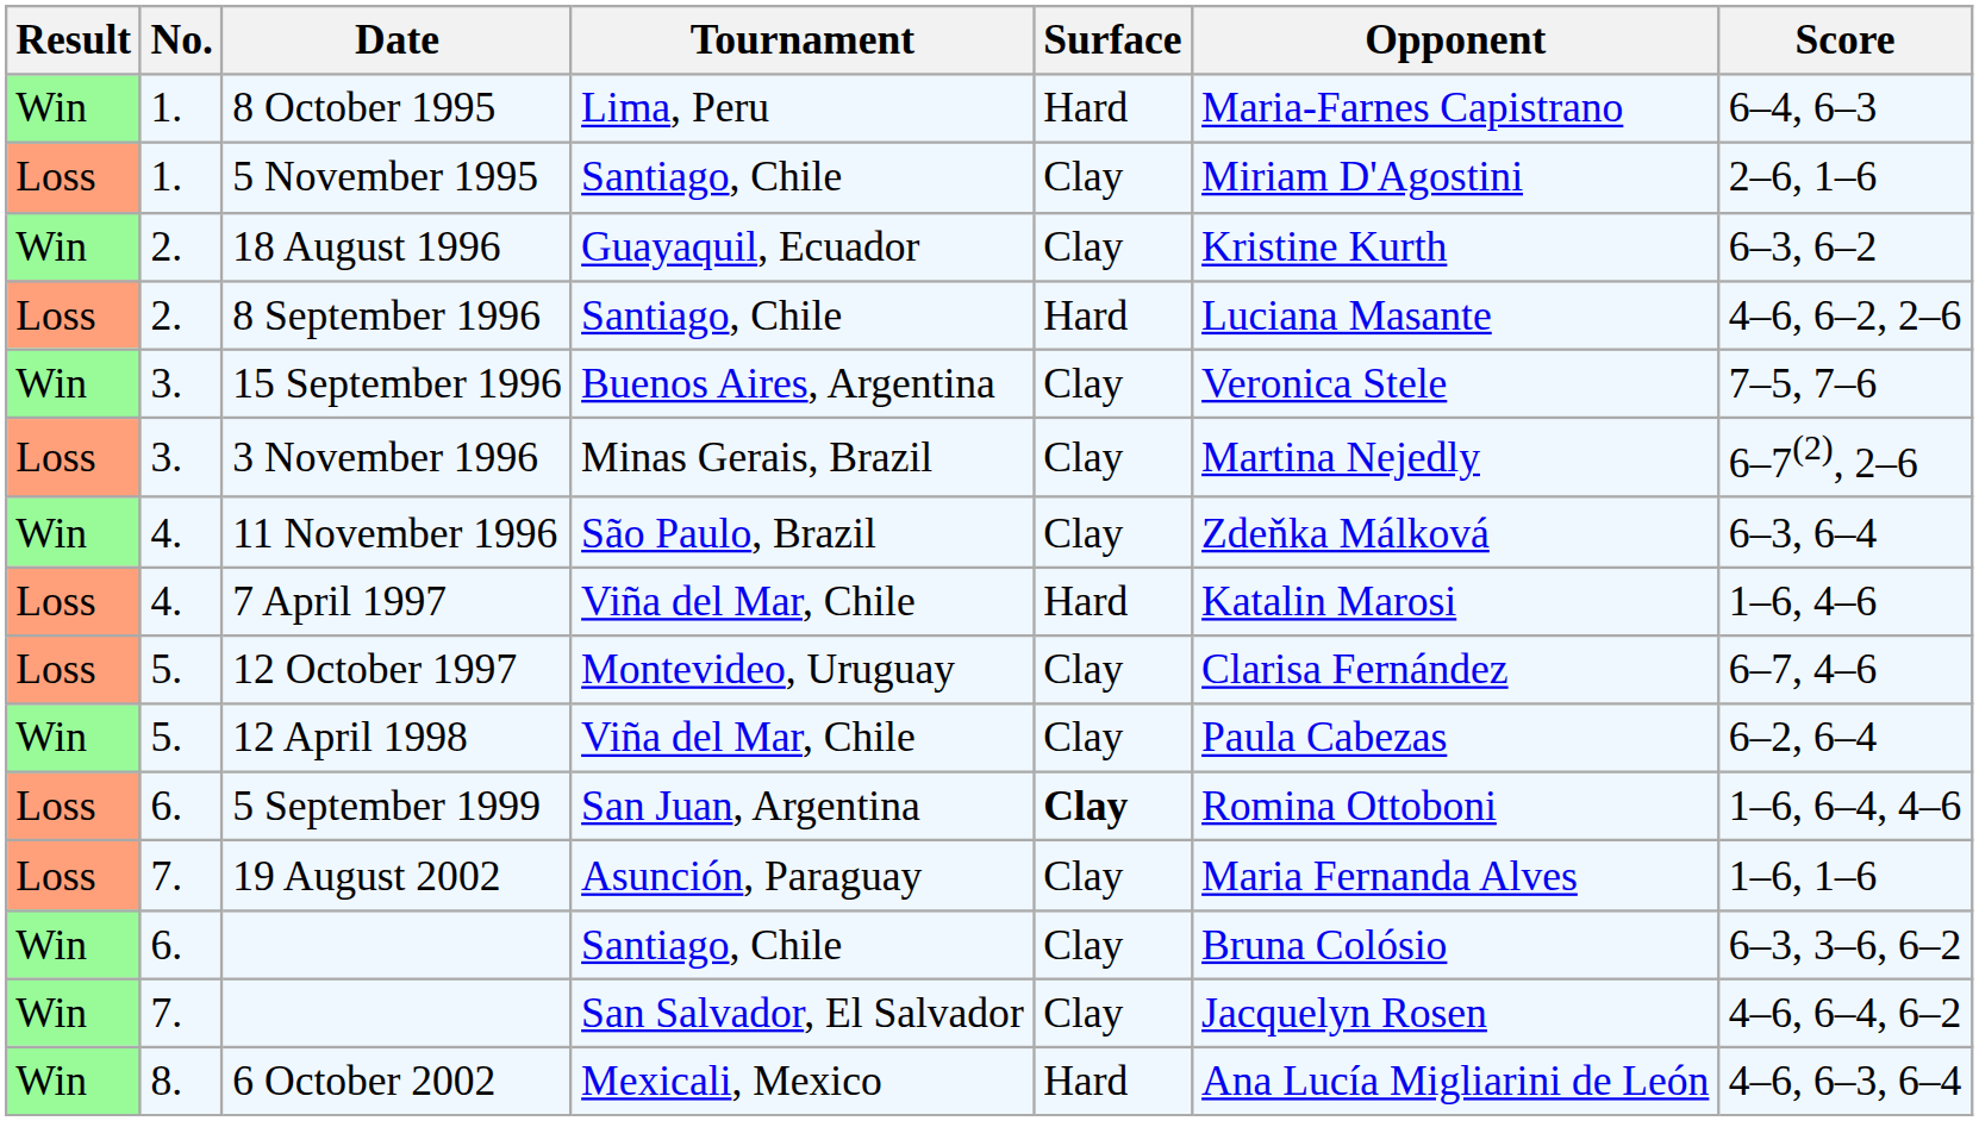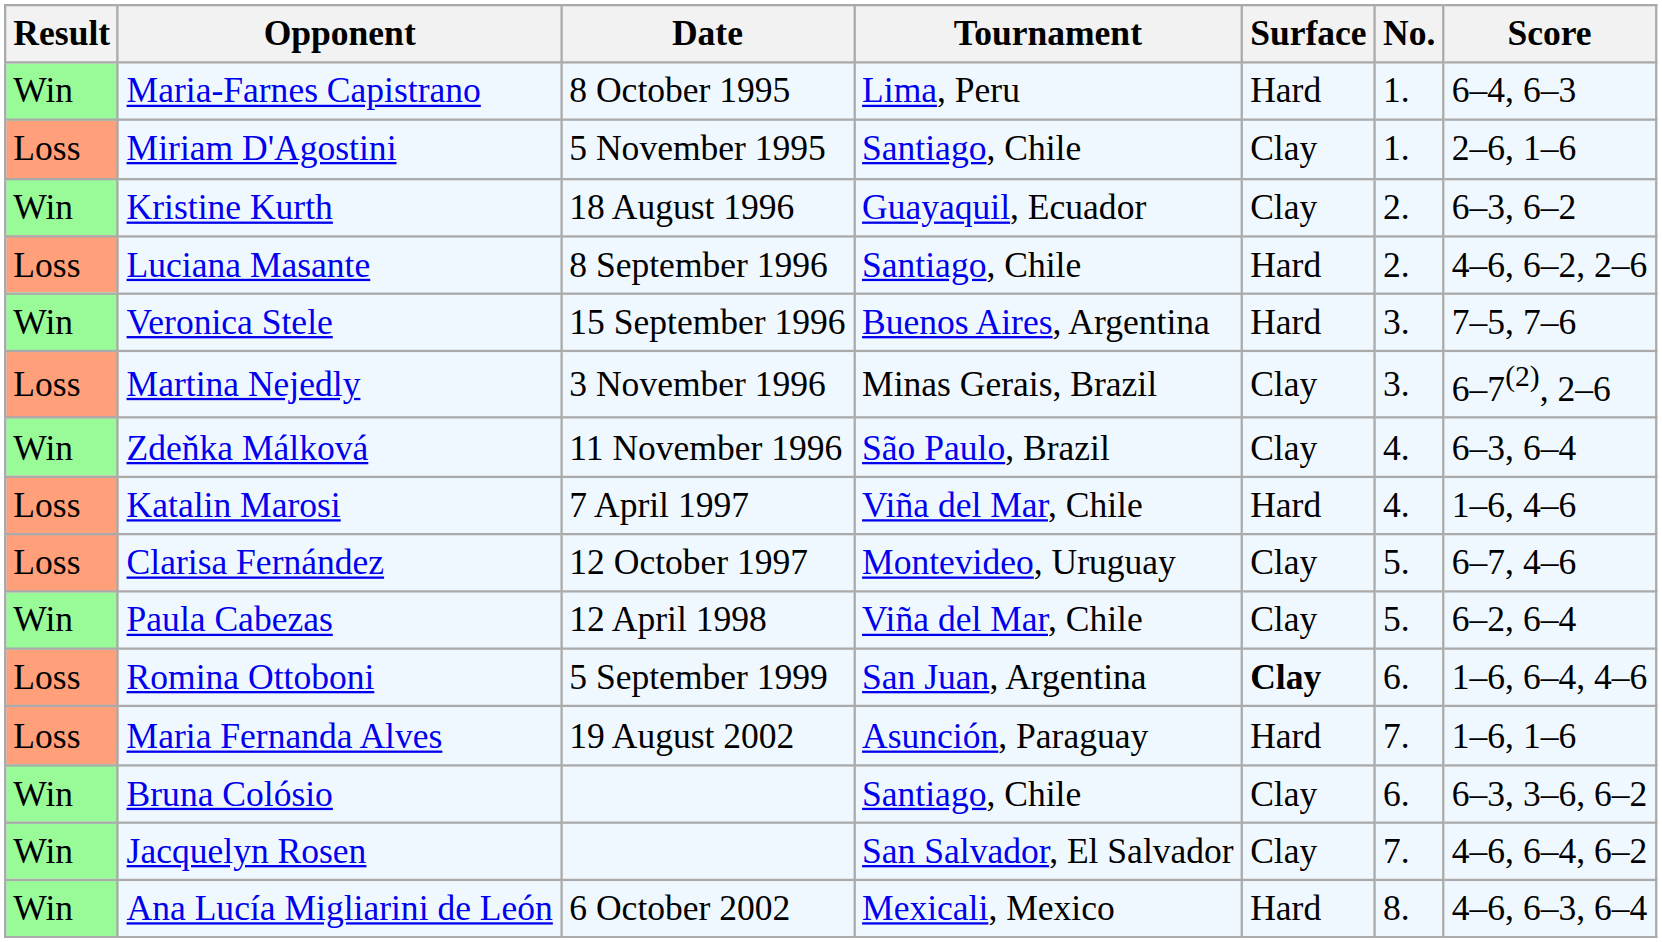columns swapped: No. <-> Opponent
15 September 1996 | Surface: Clay -> Hard
19 August 2002 | Surface: Clay -> Hard
